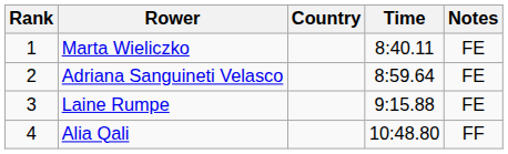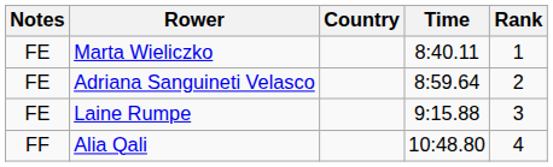columns swapped: Rank <-> Notes
